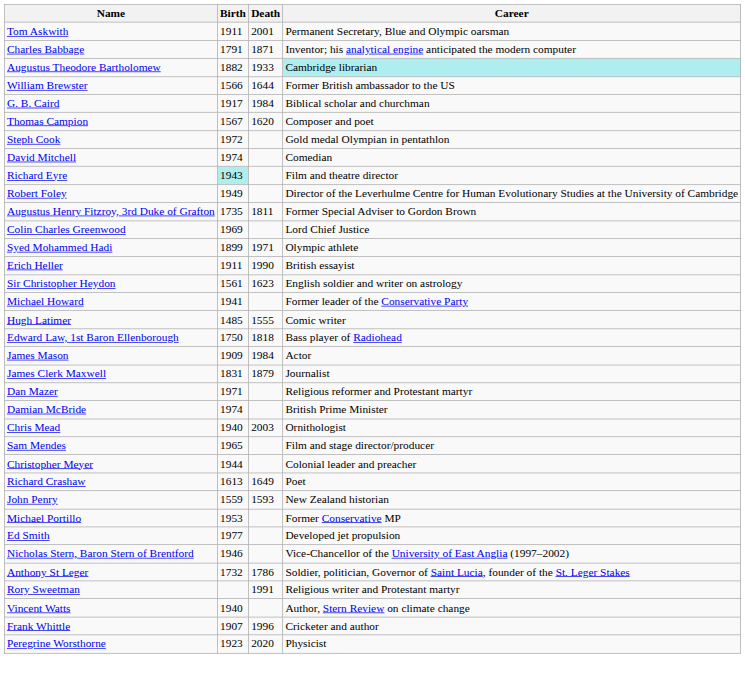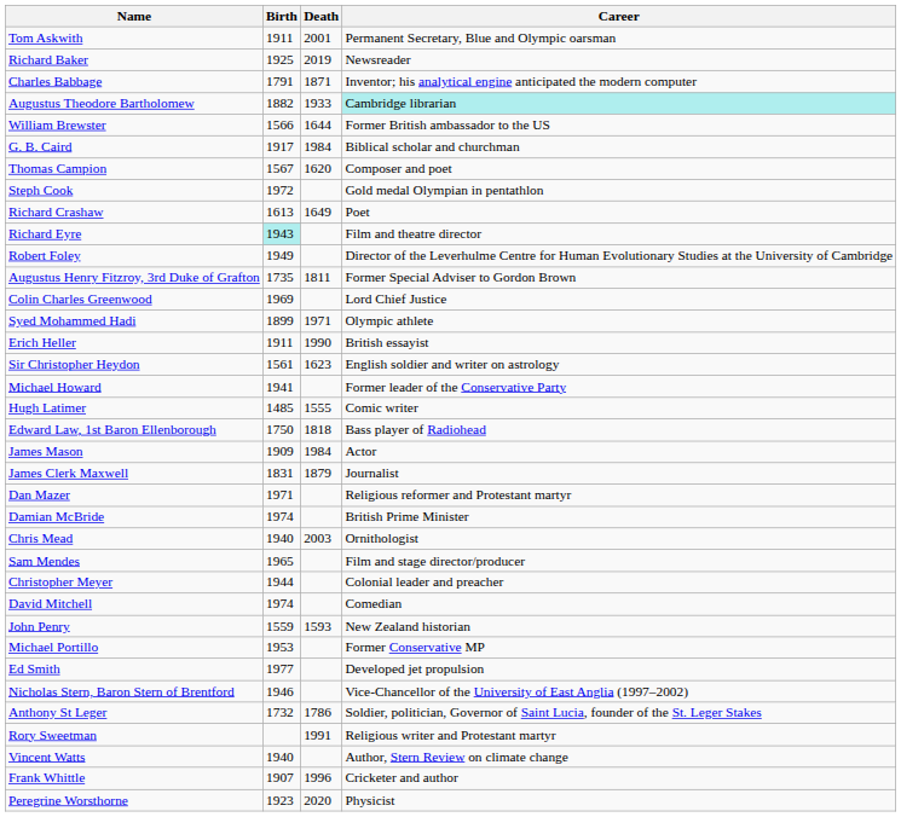+ row: Richard Baker | 1925 | 2019 | Newsreader
rows swapped: Richard Crashaw <-> David Mitchell
